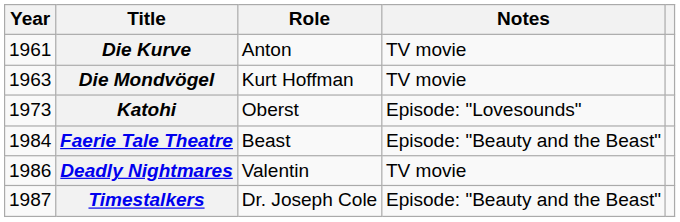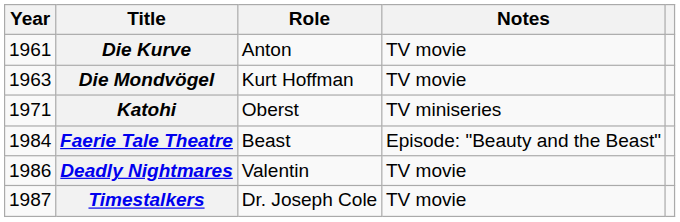Katohi | Year: 1973 -> 1971
Katohi | Notes: Episode: "Lovesounds" -> TV miniseries
Timestalkers | Notes: Episode: "Beauty and the Beast" -> TV movie
